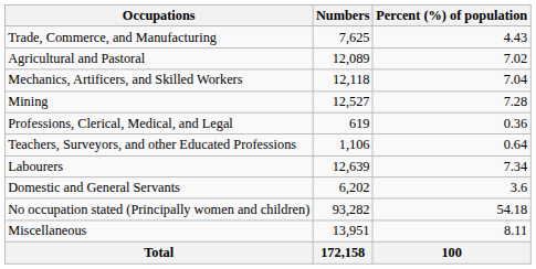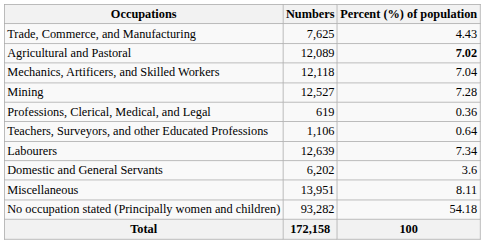Agricultural and Pastoral | Percent (%) of population: normal -> bold
rows swapped: Miscellaneous <-> No occupation stated (Principally women and children)
